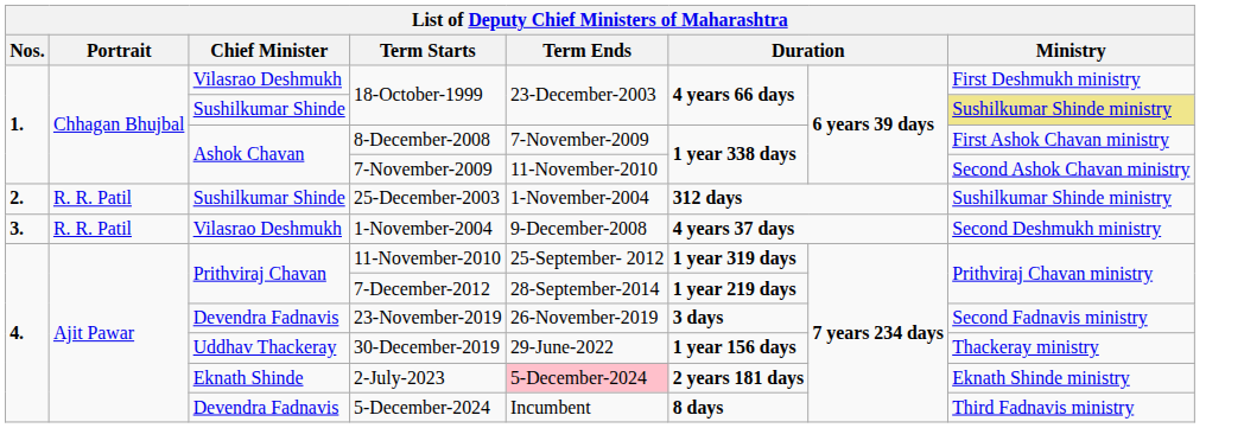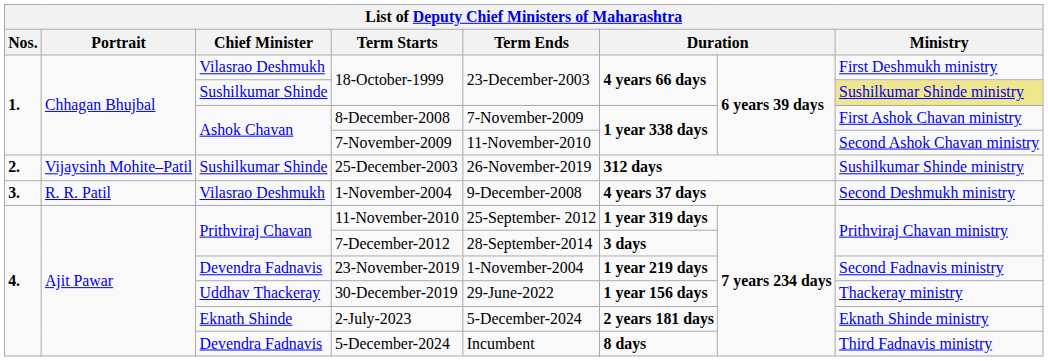25-December-2003 | Portrait: R. R. Patil -> Vijaysinh Mohite–Patil
25-December-2003 | Term Ends: 1-November-2004 -> 26-November-2019
7-December-2012 | column 6: 1 year 219 days -> 3 days
23-November-2019 | Term Ends: 26-November-2019 -> 1-November-2004
23-November-2019 | column 6: 3 days -> 1 year 219 days
2-July-2023 | Term Ends: pink background -> no background
